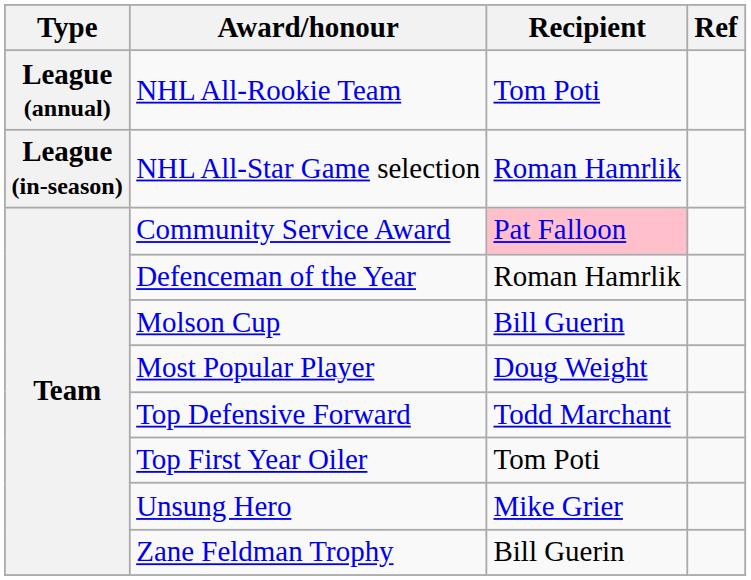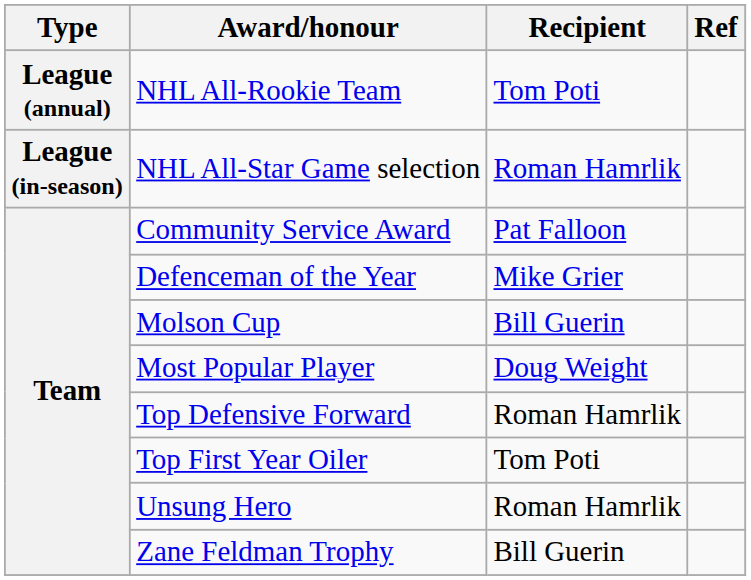Community Service Award | Recipient: pink background -> no background
Defenceman of the Year | Recipient: Roman Hamrlik -> Mike Grier
Top Defensive Forward | Recipient: Todd Marchant -> Roman Hamrlik
Unsung Hero | Recipient: Mike Grier -> Roman Hamrlik
